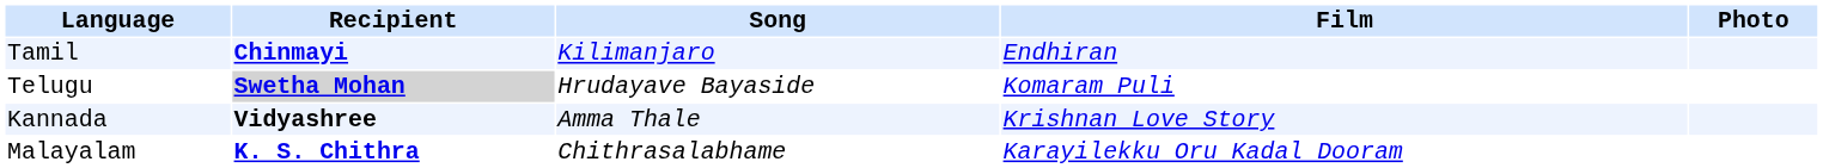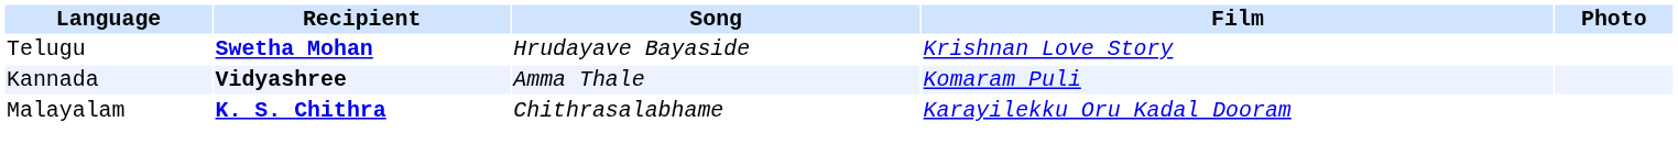- row: Tamil | Chinmayi | Kilimanjaro | Endhiran
Telugu | Recipient: lightgrey background -> no background
Telugu | Film: Komaram Puli -> Krishnan Love Story
Kannada | Film: Krishnan Love Story -> Komaram Puli
